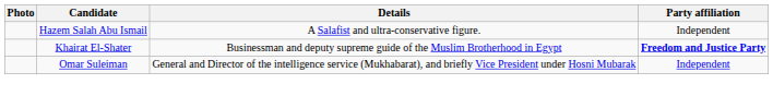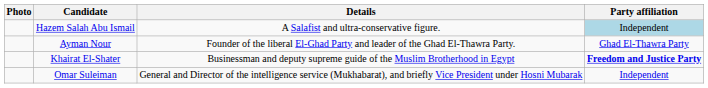Hazem Salah Abu Ismail | Party affiliation: no background -> lightblue background
+ row: Ayman Nour | Founder of the liberal El-Ghad Party and leader of the Ghad El-Thawra Party. | Ghad El-Thawra Party
